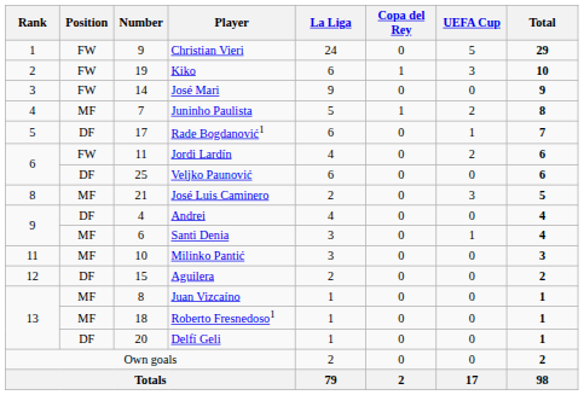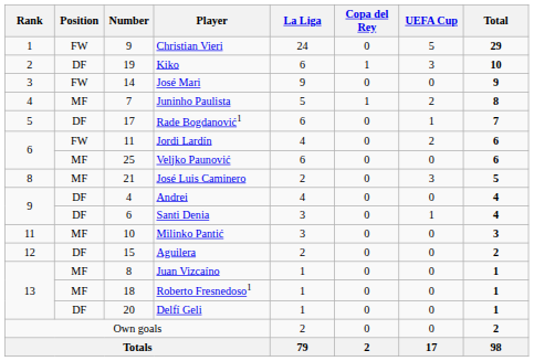Kiko | Position: FW -> DF
Veljko Paunović | Position: DF -> MF
Santi Denia | Position: MF -> DF
